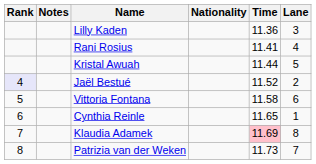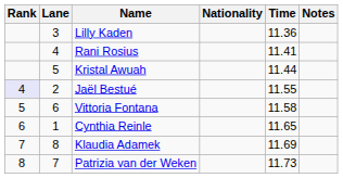columns swapped: Lane <-> Notes
Jaël Bestué | Time: 11.52 -> 11.55
Klaudia Adamek | Time: pink background -> no background
